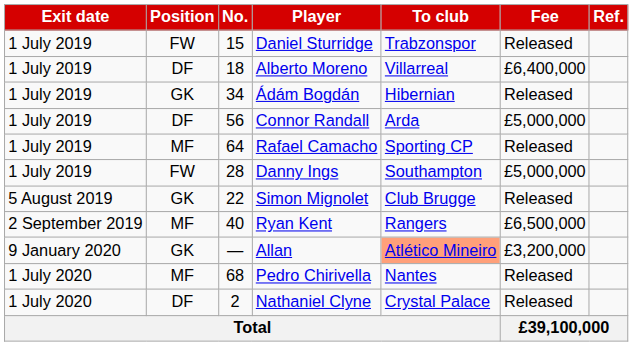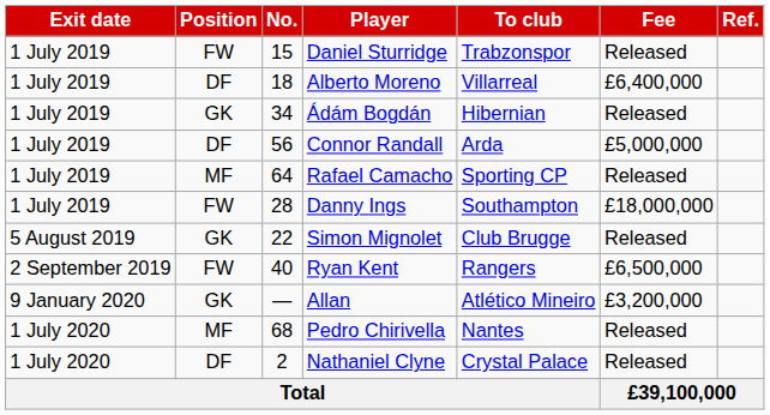Danny Ings | Fee: £5,000,000 -> £18,000,000
Ryan Kent | Position: MF -> FW
Allan | To club: lightsalmon background -> no background
